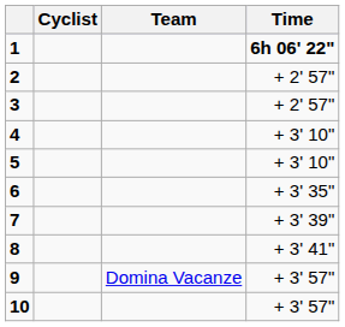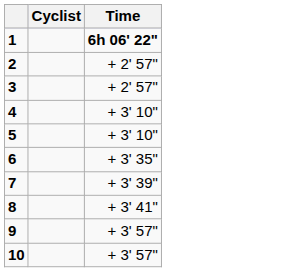- column: Team | Domina Vacanze
